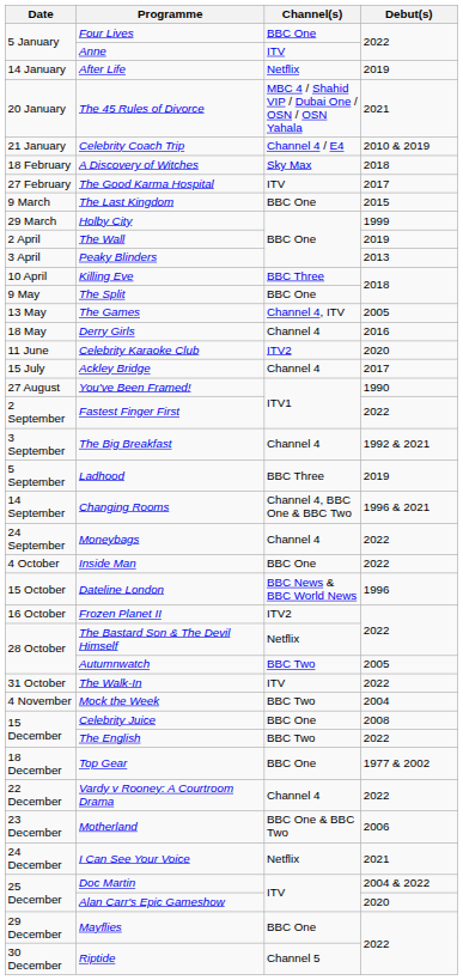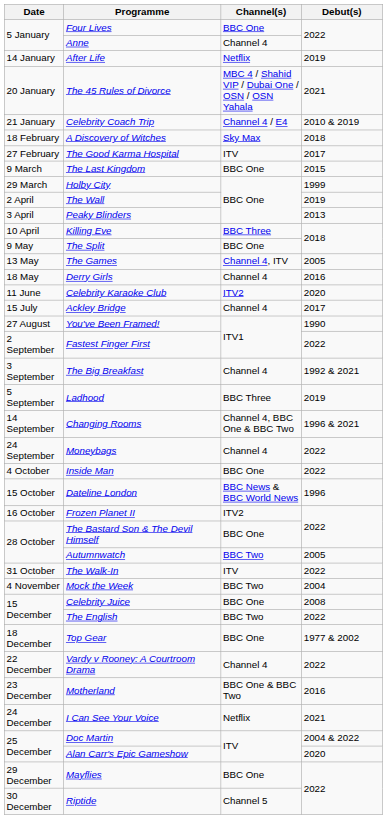Anne | Channel(s): ITV -> Channel 4
The Bastard Son & The Devil Himself | Channel(s): Netflix -> BBC One
Motherland | Debut(s): 2006 -> 2016
